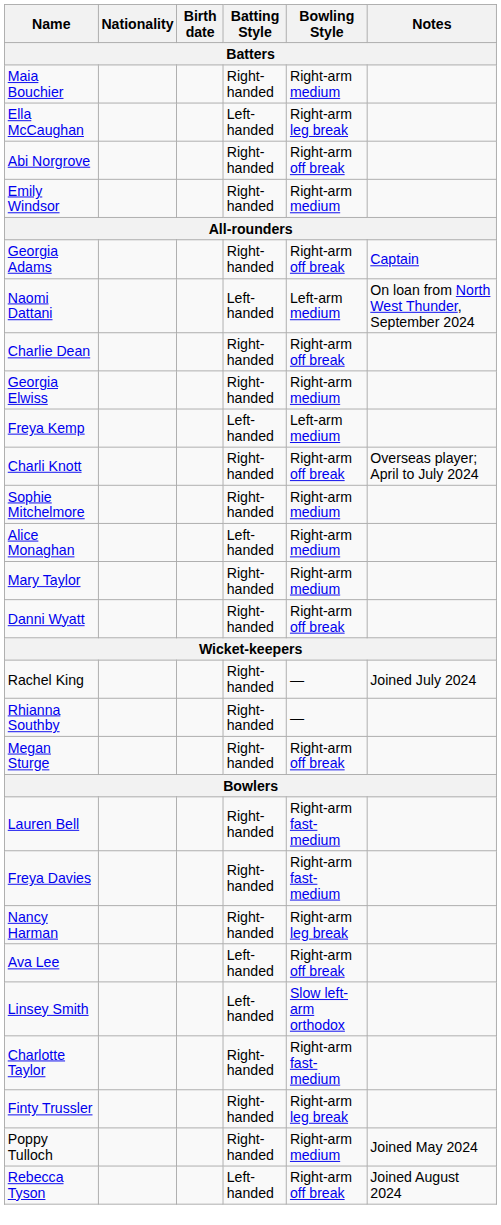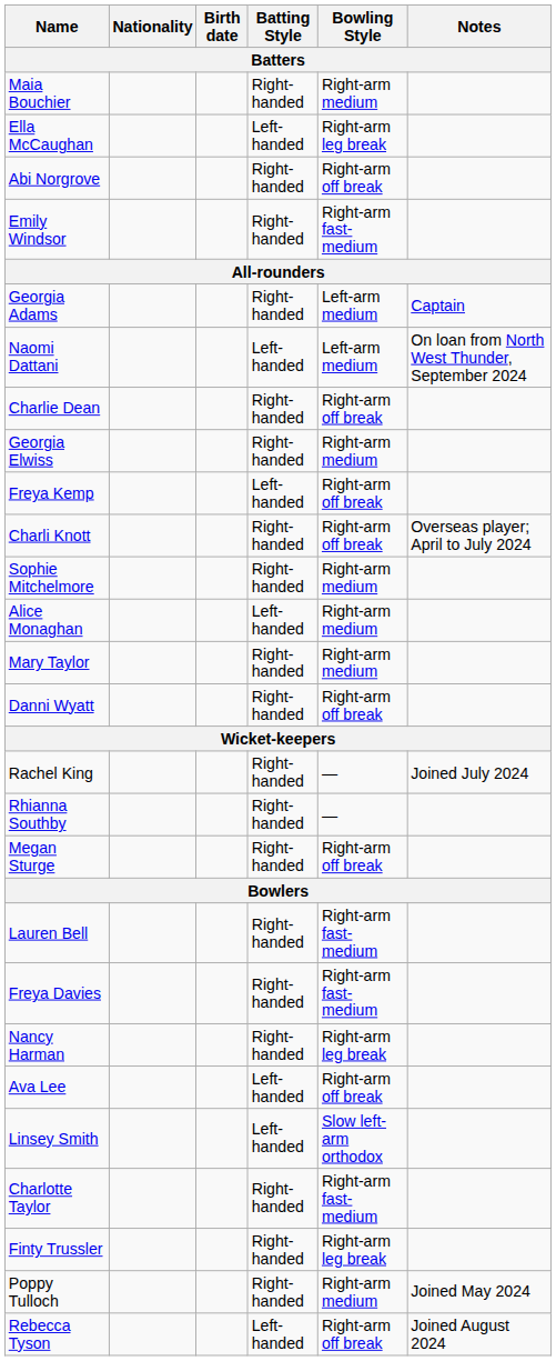Emily Windsor | Bowling Style: Right-arm medium -> Right-arm fast-medium
Georgia Adams | Bowling Style: Right-arm off break -> Left-arm medium
Freya Kemp | Bowling Style: Left-arm medium -> Right-arm off break
